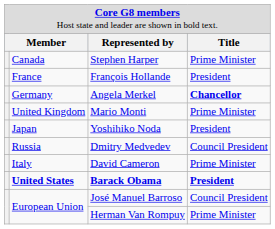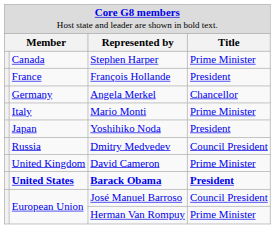Angela Merkel | column 4: bold -> normal
Mario Monti | column 2: United Kingdom -> Italy
David Cameron | column 2: Italy -> United Kingdom
